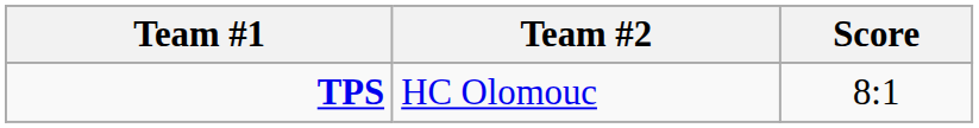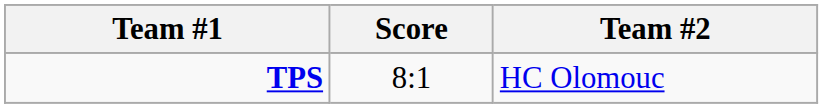columns swapped: Score <-> Team #2
